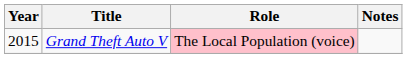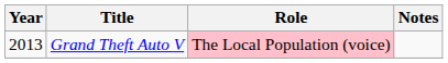Grand Theft Auto V | Year: 2015 -> 2013
